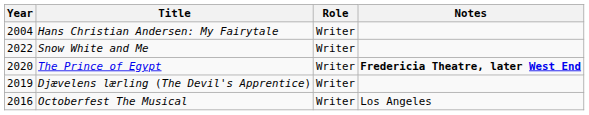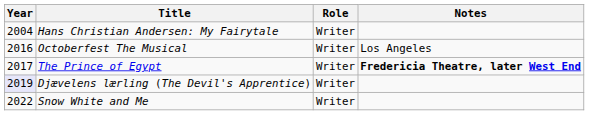rows swapped: Octoberfest The Musical <-> Snow White and Me
The Prince of Egypt | Year: 2020 -> 2017
Djævelens lærling (The Devil's Apprentice) | Year: no background -> lavender background
